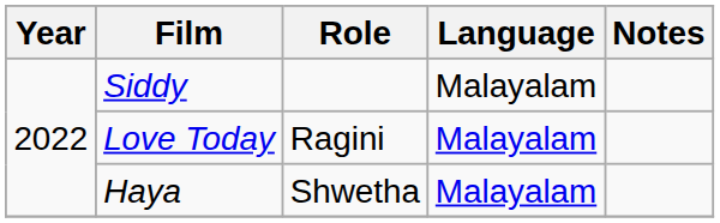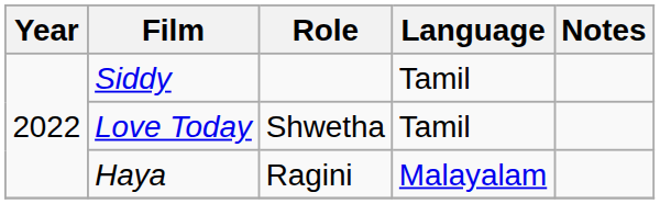Siddy | Language: Malayalam -> Tamil
Love Today | Role: Ragini -> Shwetha
Love Today | Language: Malayalam -> Tamil
Haya | Role: Shwetha -> Ragini
